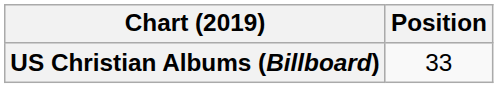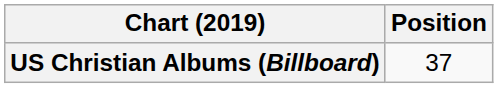US Christian Albums (Billboard) | Position: 33 -> 37
